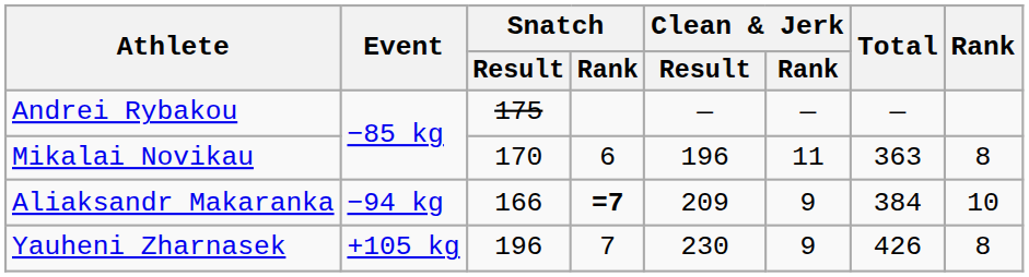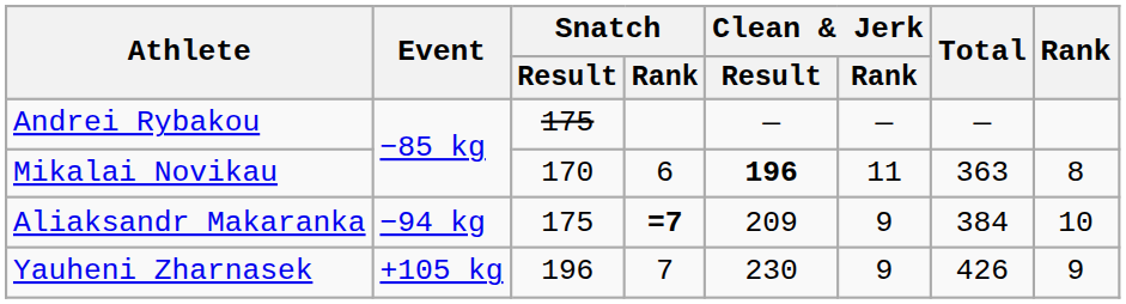Mikalai Novikau | Clean & Jerk / Result: normal -> bold
Aliaksandr Makaranka | Snatch / Result: 166 -> 175
Yauheni Zharnasek | Rank: 8 -> 9
